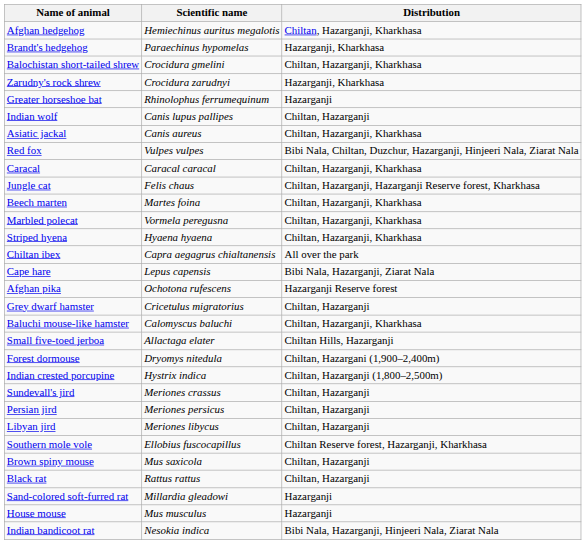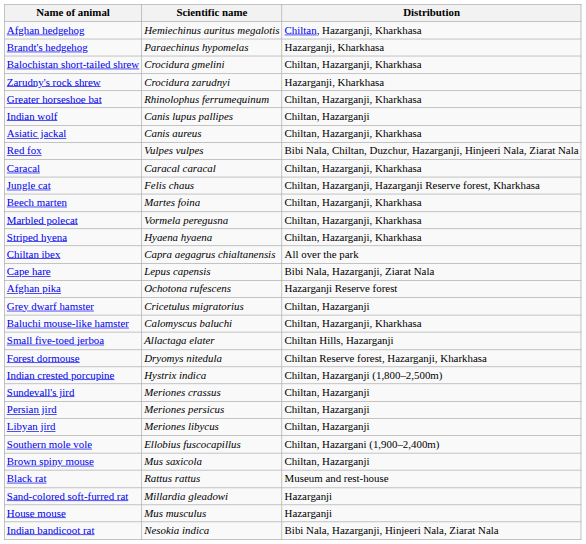Greater horseshoe bat | Distribution: Hazarganji -> Chiltan, Hazarganji, Kharkhasa
Forest dormouse | Distribution: Chiltan, Hazargani (1,900–2,400m) -> Chiltan Reserve forest, Hazarganji, Kharkhasa
Southern mole vole | Distribution: Chiltan Reserve forest, Hazarganji, Kharkhasa -> Chiltan, Hazargani (1,900–2,400m)
Black rat | Distribution: Chiltan, Hazarganji -> Museum and rest-house
